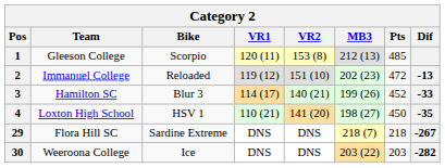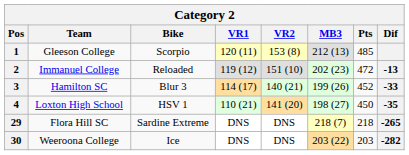29 | Dif: -267 -> -265
